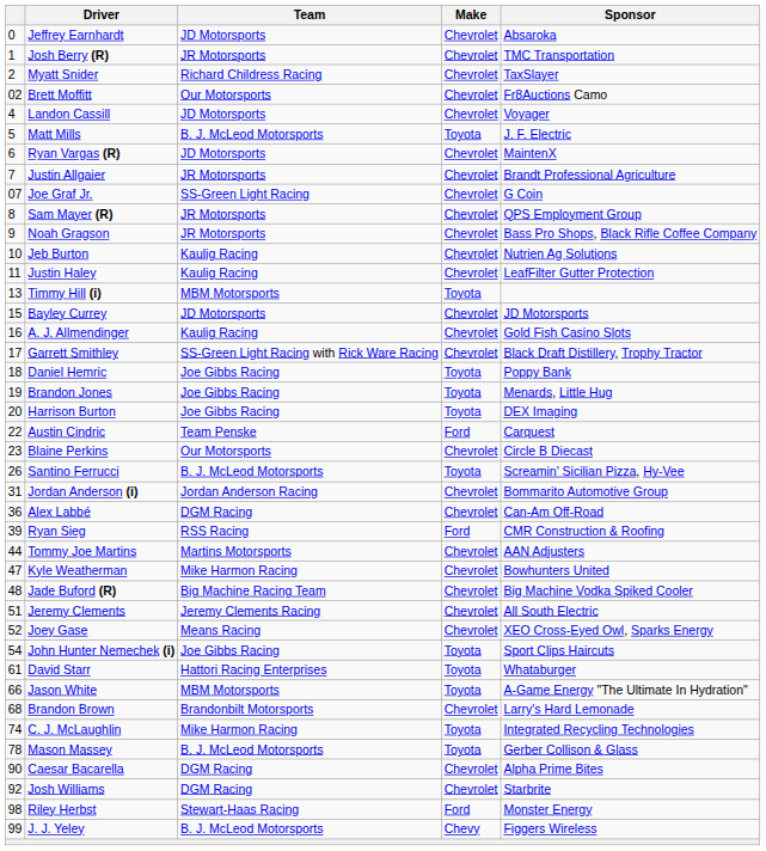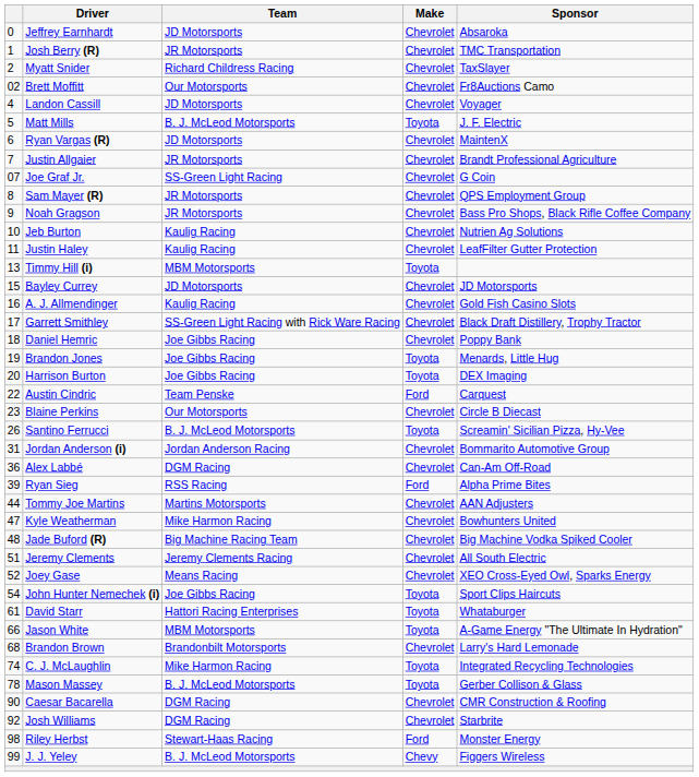Daniel Hemric | Make: Toyota -> Chevrolet
Ryan Sieg | Sponsor: CMR Construction & Roofing -> Alpha Prime Bites
Caesar Bacarella | Sponsor: Alpha Prime Bites -> CMR Construction & Roofing
